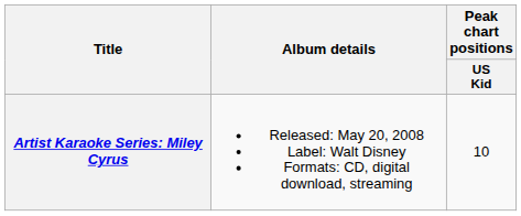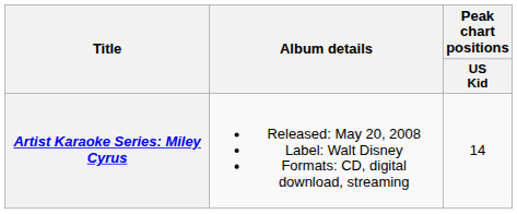Artist Karaoke Series: Miley Cyrus | Peak chart positions / US Kid: 10 -> 14
